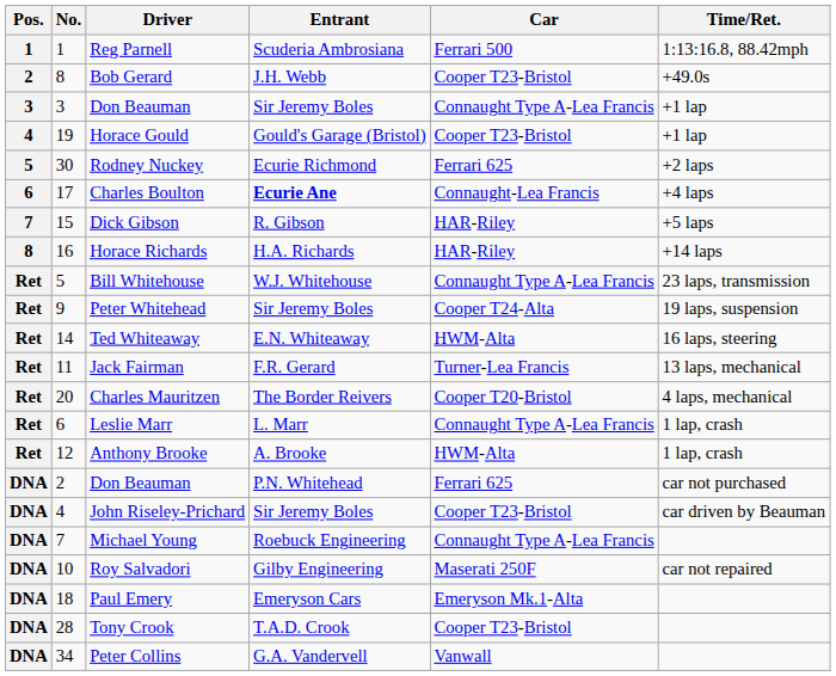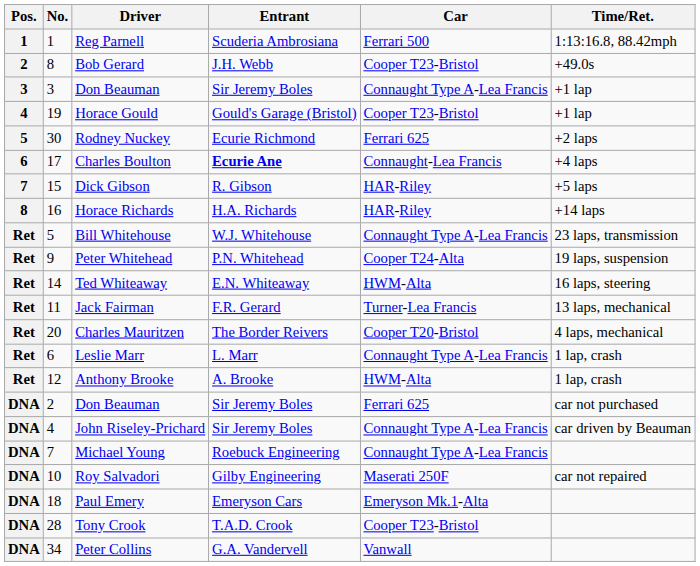Peter Whitehead | Entrant: Sir Jeremy Boles -> P.N. Whitehead
2 / Don Beauman | Entrant: P.N. Whitehead -> Sir Jeremy Boles
John Riseley-Prichard | Car: Cooper T23-Bristol -> Connaught Type A-Lea Francis
